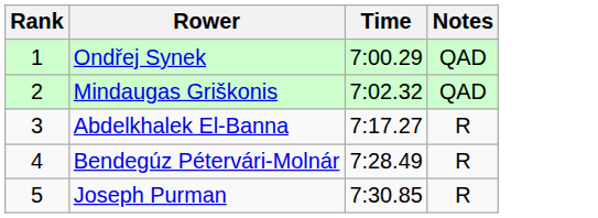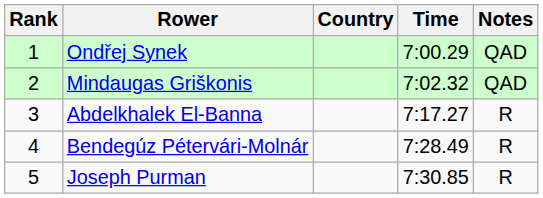+ column: Country
